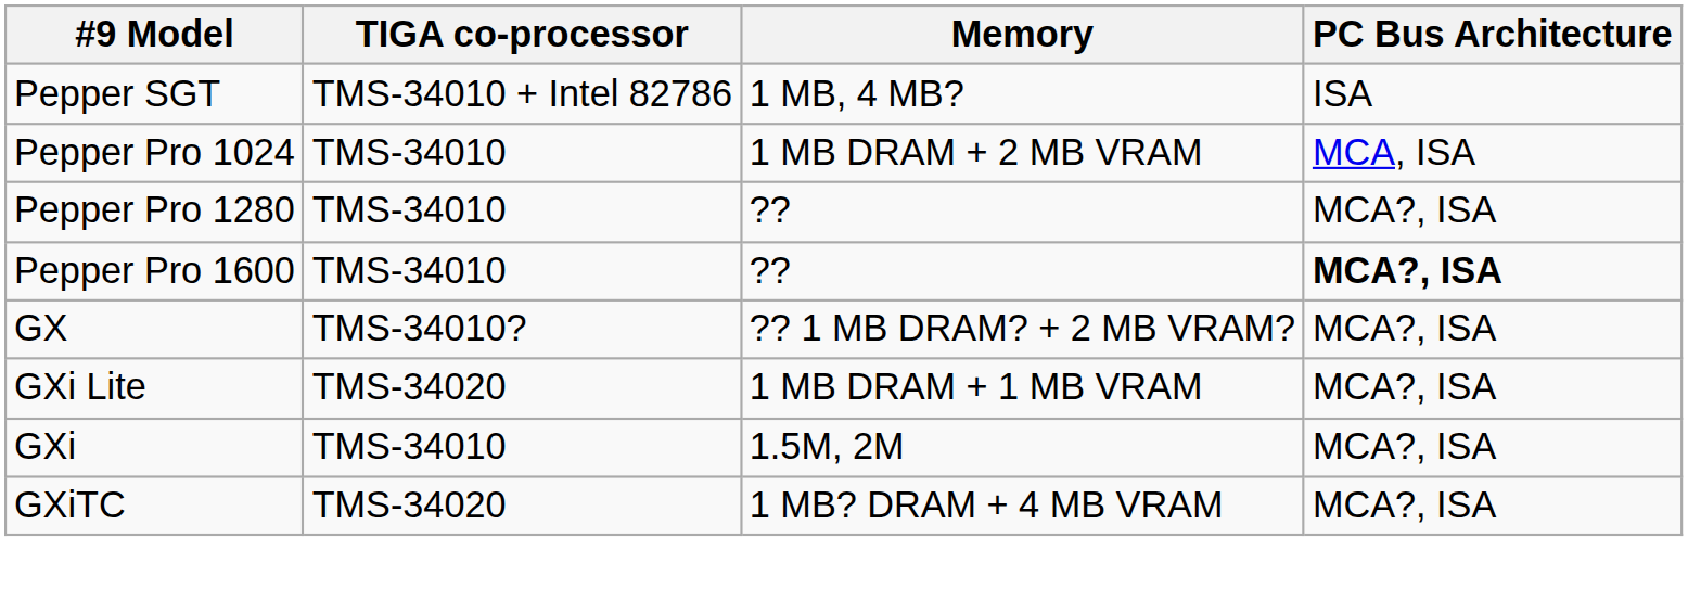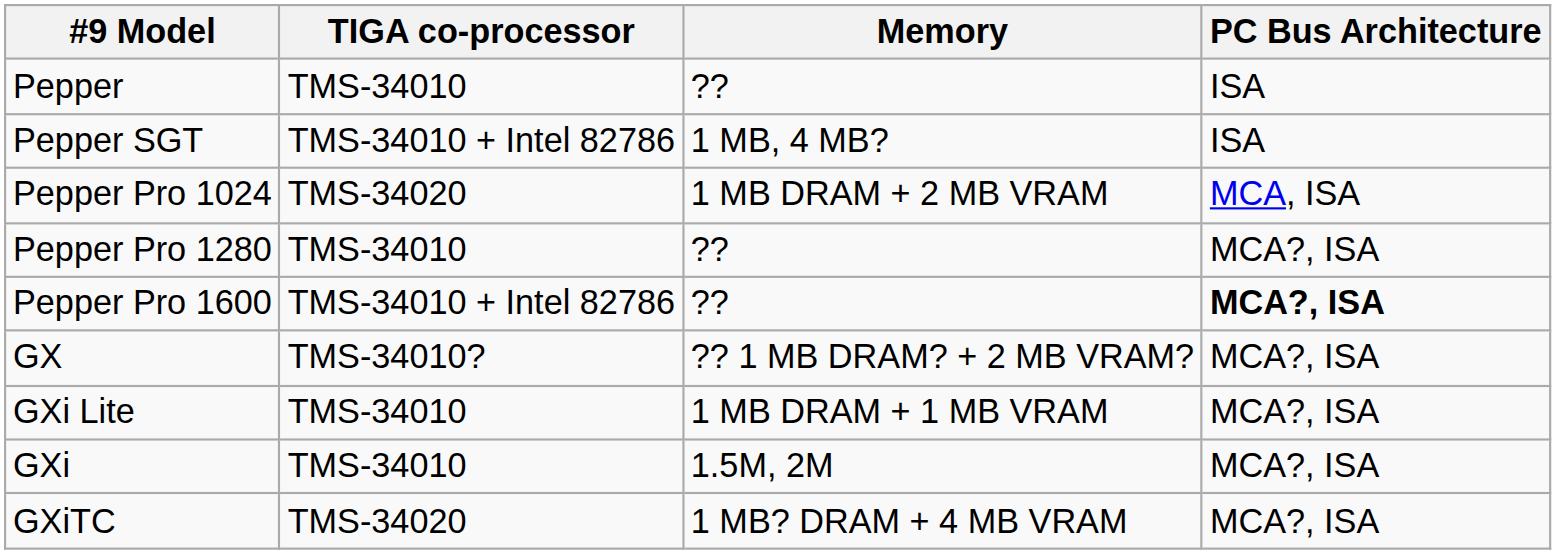+ row: Pepper | TMS-34010 | ?? | ISA
Pepper Pro 1024 | TIGA co-processor: TMS-34010 -> TMS-34020
Pepper Pro 1600 | TIGA co-processor: TMS-34010 -> TMS-34010 + Intel 82786
GXi Lite | TIGA co-processor: TMS-34020 -> TMS-34010
